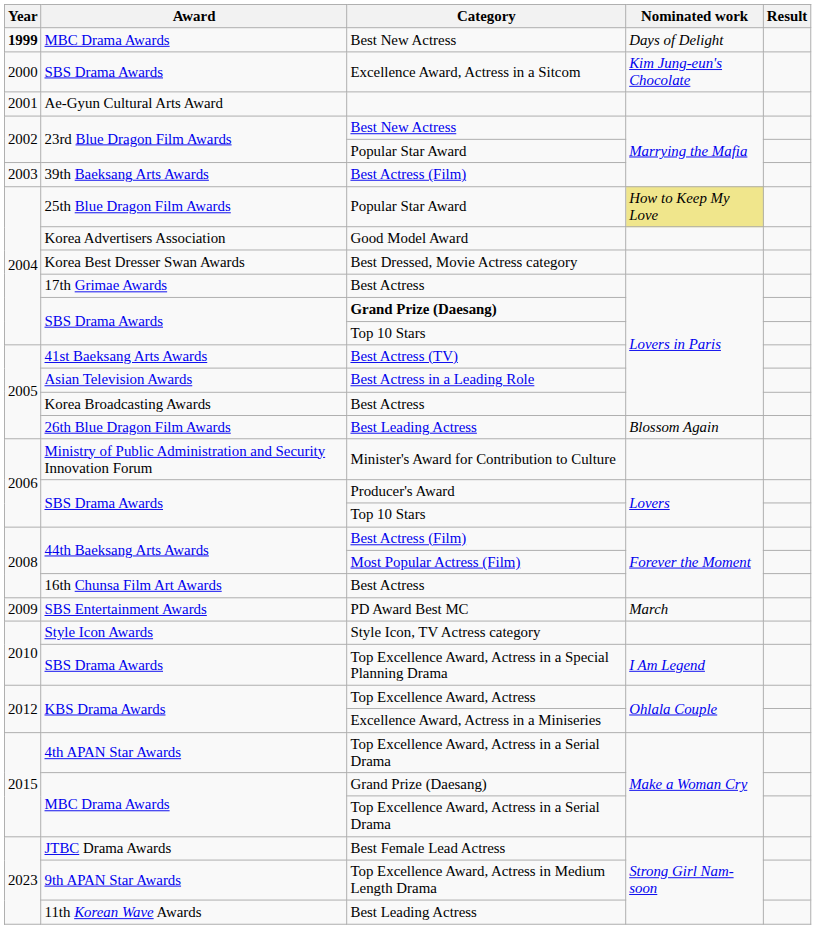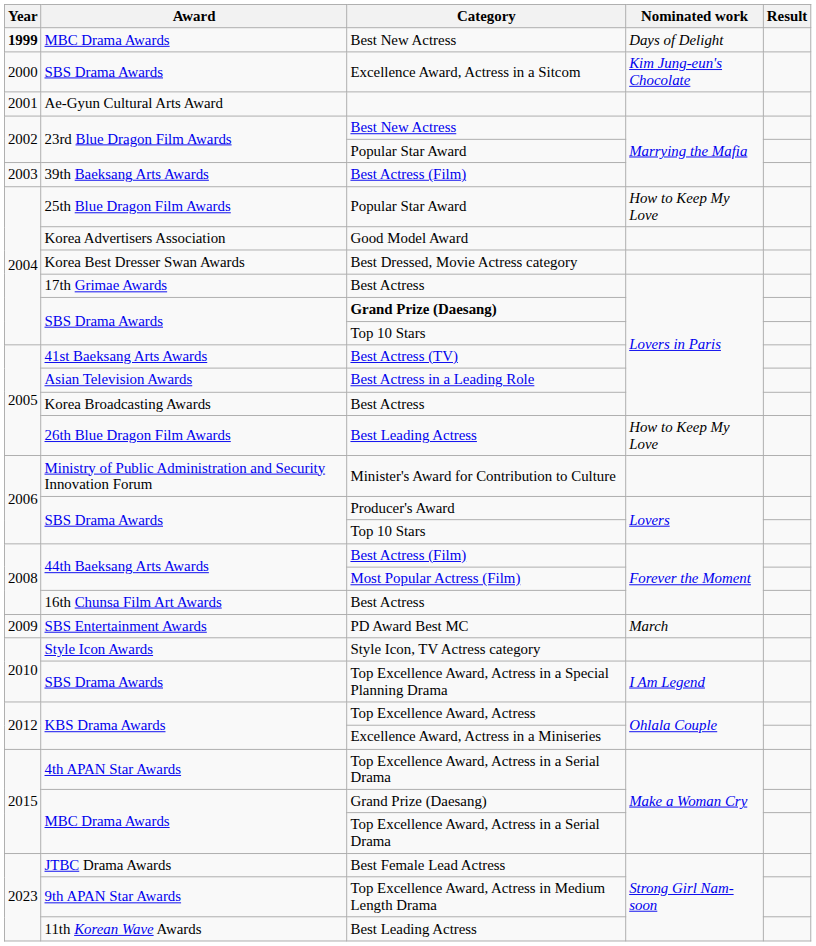25th Blue Dragon Film Awards / Popular Star Award | Nominated work: khaki background -> no background
26th Blue Dragon Film Awards / Best Leading Actress | Nominated work: Blossom Again -> How to Keep My Love
